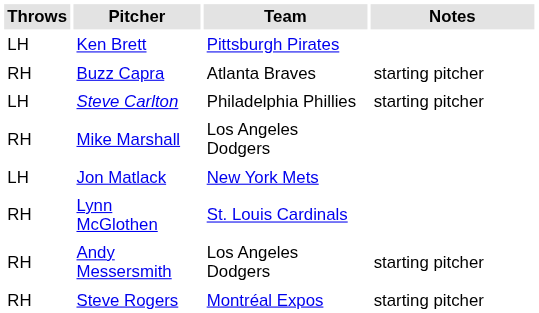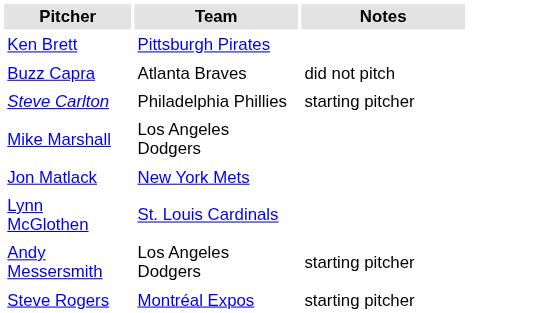- column: Throws | LH | RH | LH | RH | LH | RH | RH | RH
Buzz Capra | Notes: starting pitcher -> did not pitch
